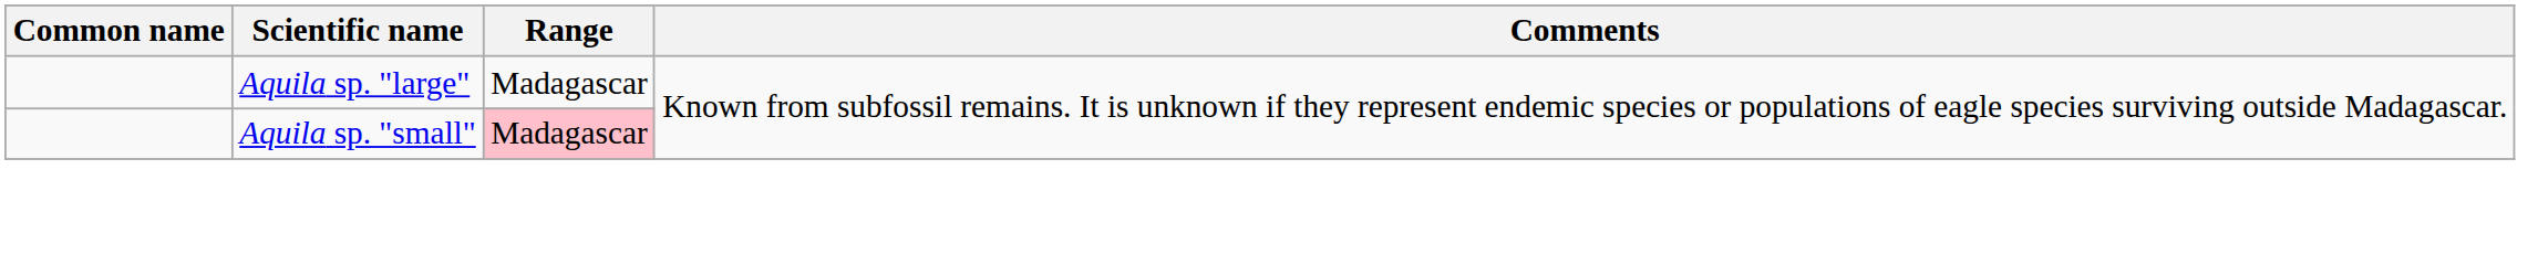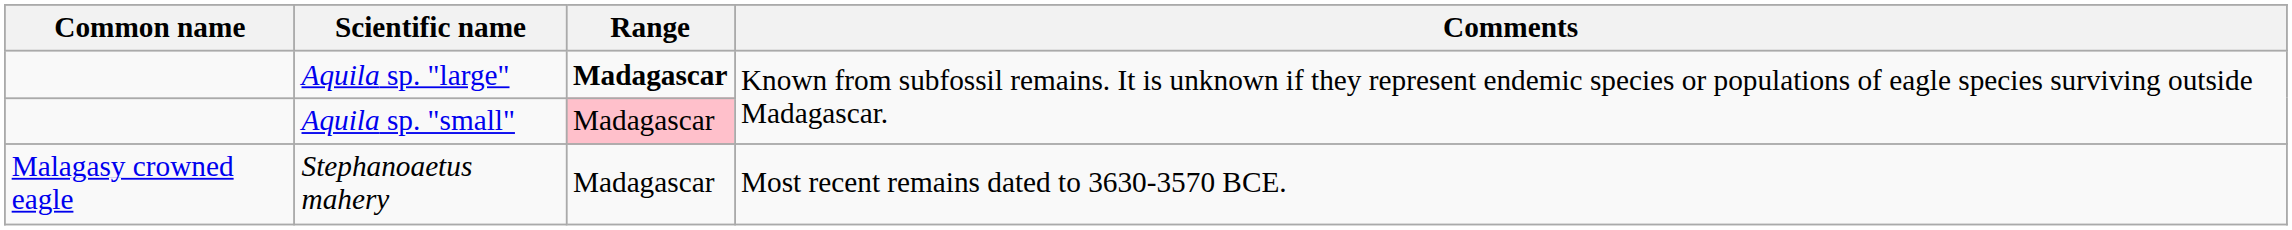Aquila sp. "large" | Range: normal -> bold
+ row: Malagasy crowned eagle | Stephanoaetus mahery | Madagascar | Most recent remains dated to 3630-3570 BCE.
